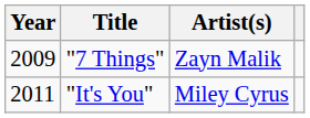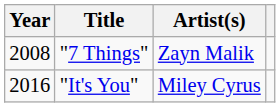"7 Things" | Year: 2009 -> 2008
"It's You" | Year: 2011 -> 2016
